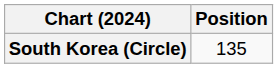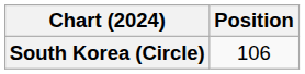South Korea (Circle) | Position: 135 -> 106
